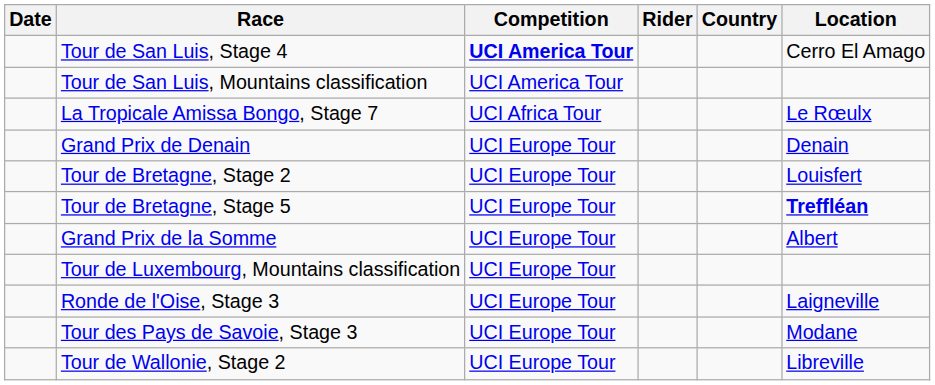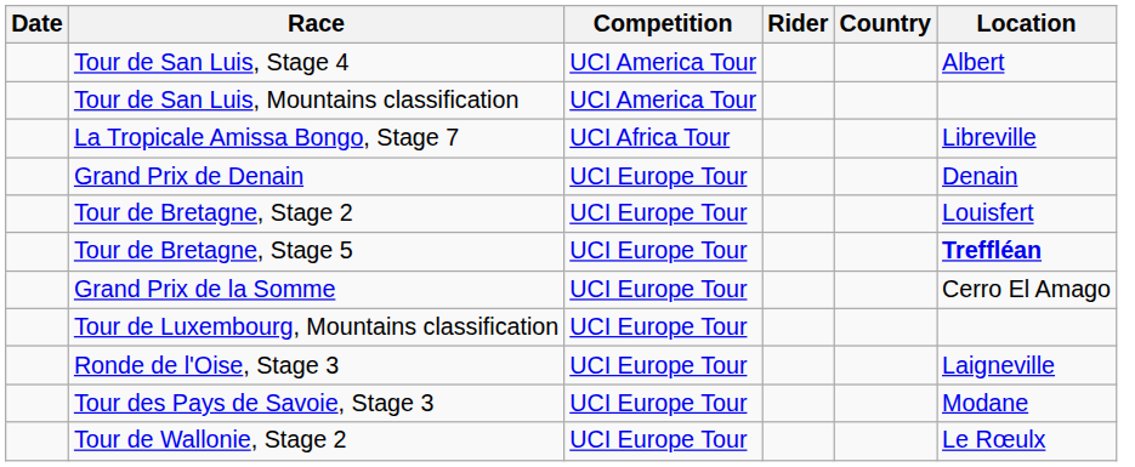Tour de San Luis, Stage 4 | Competition: bold -> normal
Tour de San Luis, Stage 4 | Location: Cerro El Amago -> Albert
La Tropicale Amissa Bongo, Stage 7 | Location: Le Rœulx -> Libreville
Grand Prix de la Somme | Location: Albert -> Cerro El Amago
Tour de Wallonie, Stage 2 | Location: Libreville -> Le Rœulx
